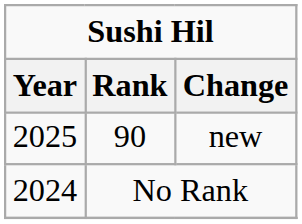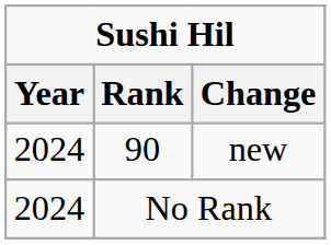90 | Year: 2025 -> 2024
